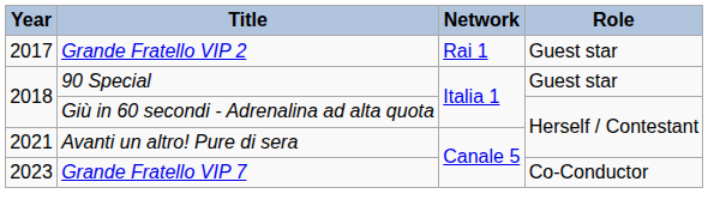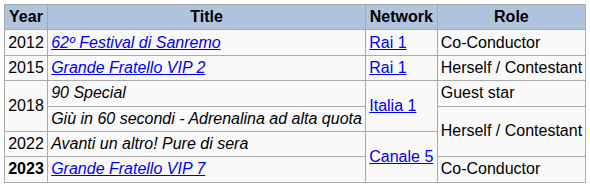+ row: 2012 | 62º Festival di Sanremo | Rai 1 | Co-Conductor
Grande Fratello VIP 2 | Year: 2017 -> 2015
Grande Fratello VIP 2 | Role: Guest star -> Herself / Contestant
Avanti un altro! Pure di sera | Year: 2021 -> 2022
Grande Fratello VIP 7 | Year: normal -> bold
